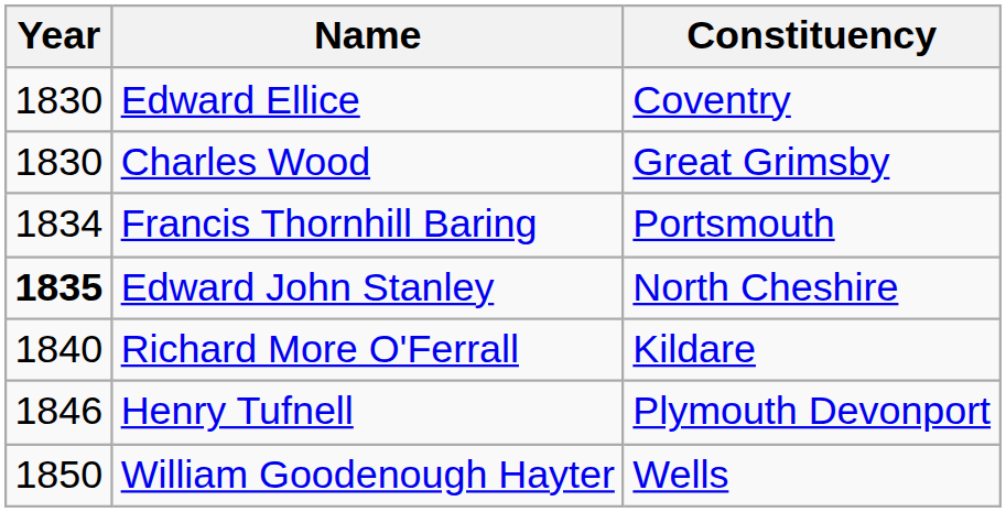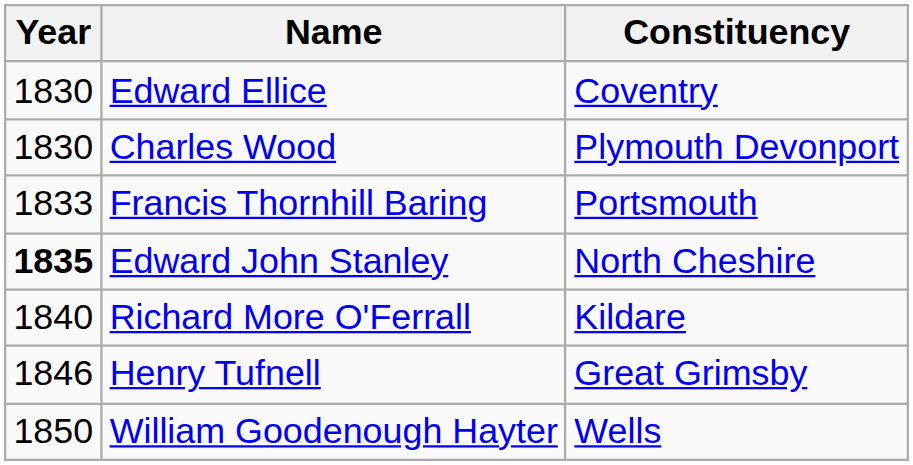Charles Wood | Constituency: Great Grimsby -> Plymouth Devonport
Francis Thornhill Baring | Year: 1834 -> 1833
Henry Tufnell | Constituency: Plymouth Devonport -> Great Grimsby
